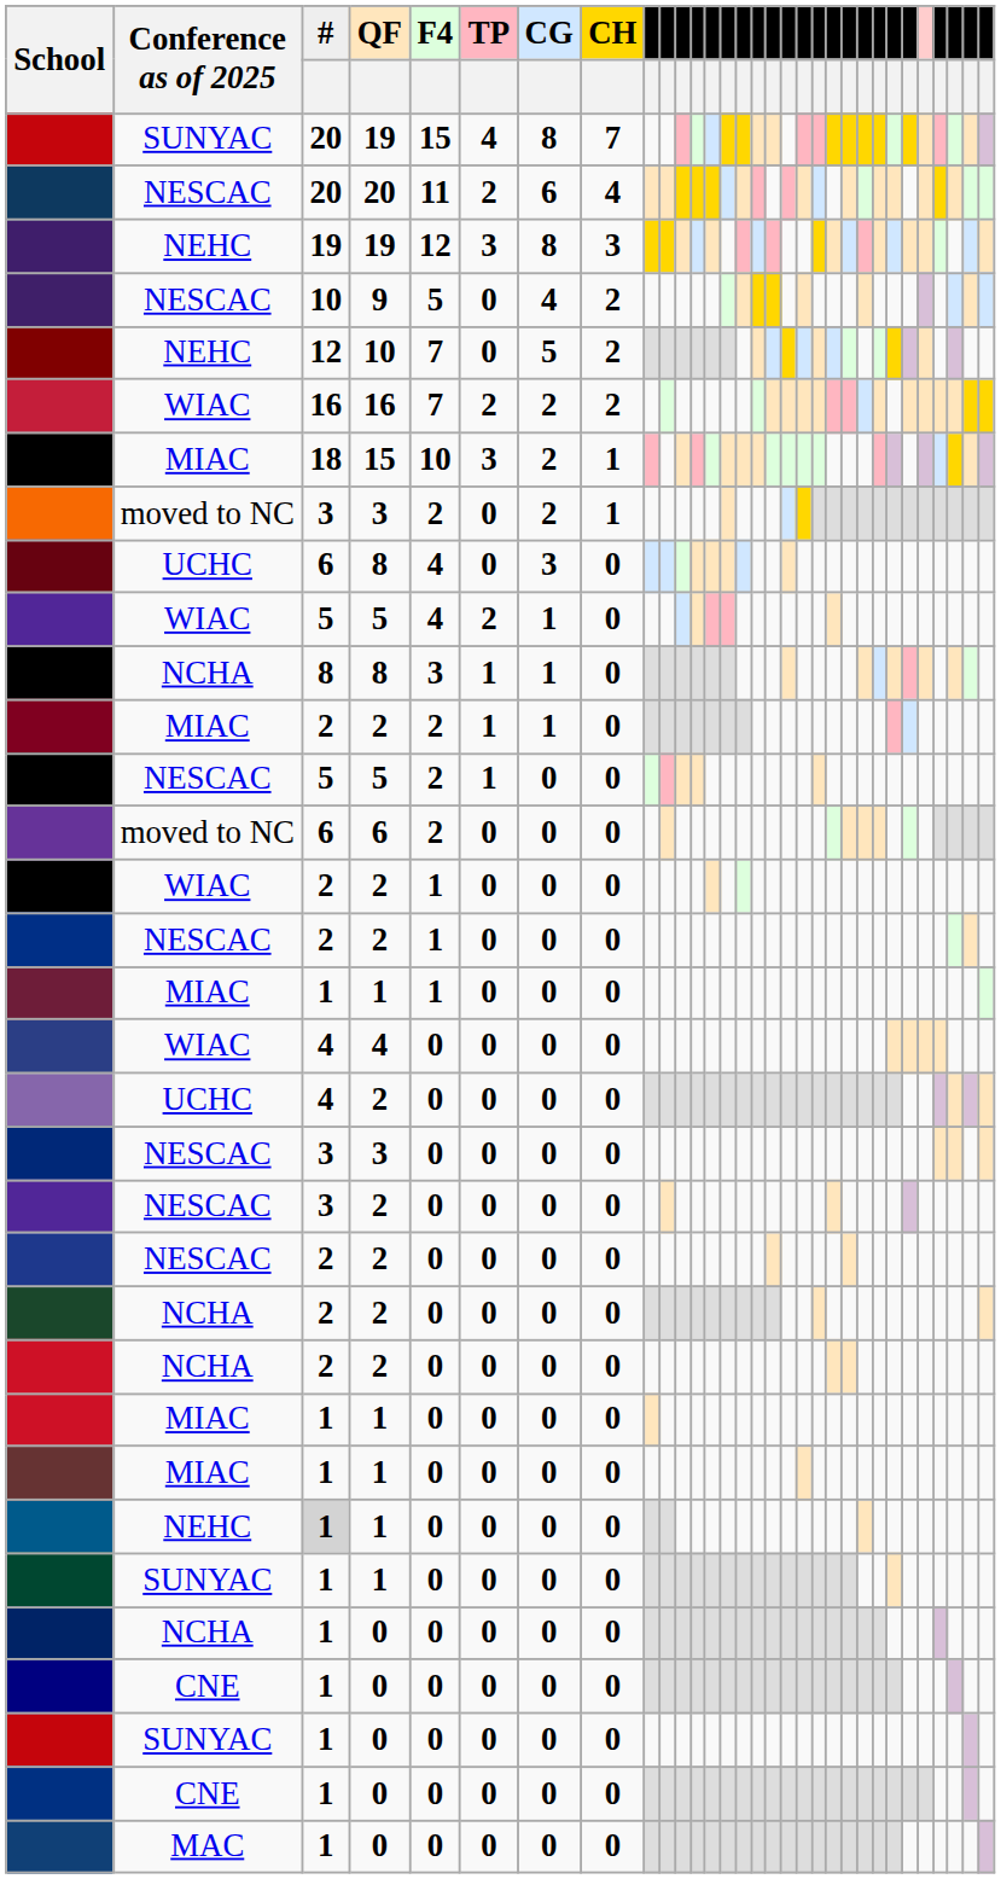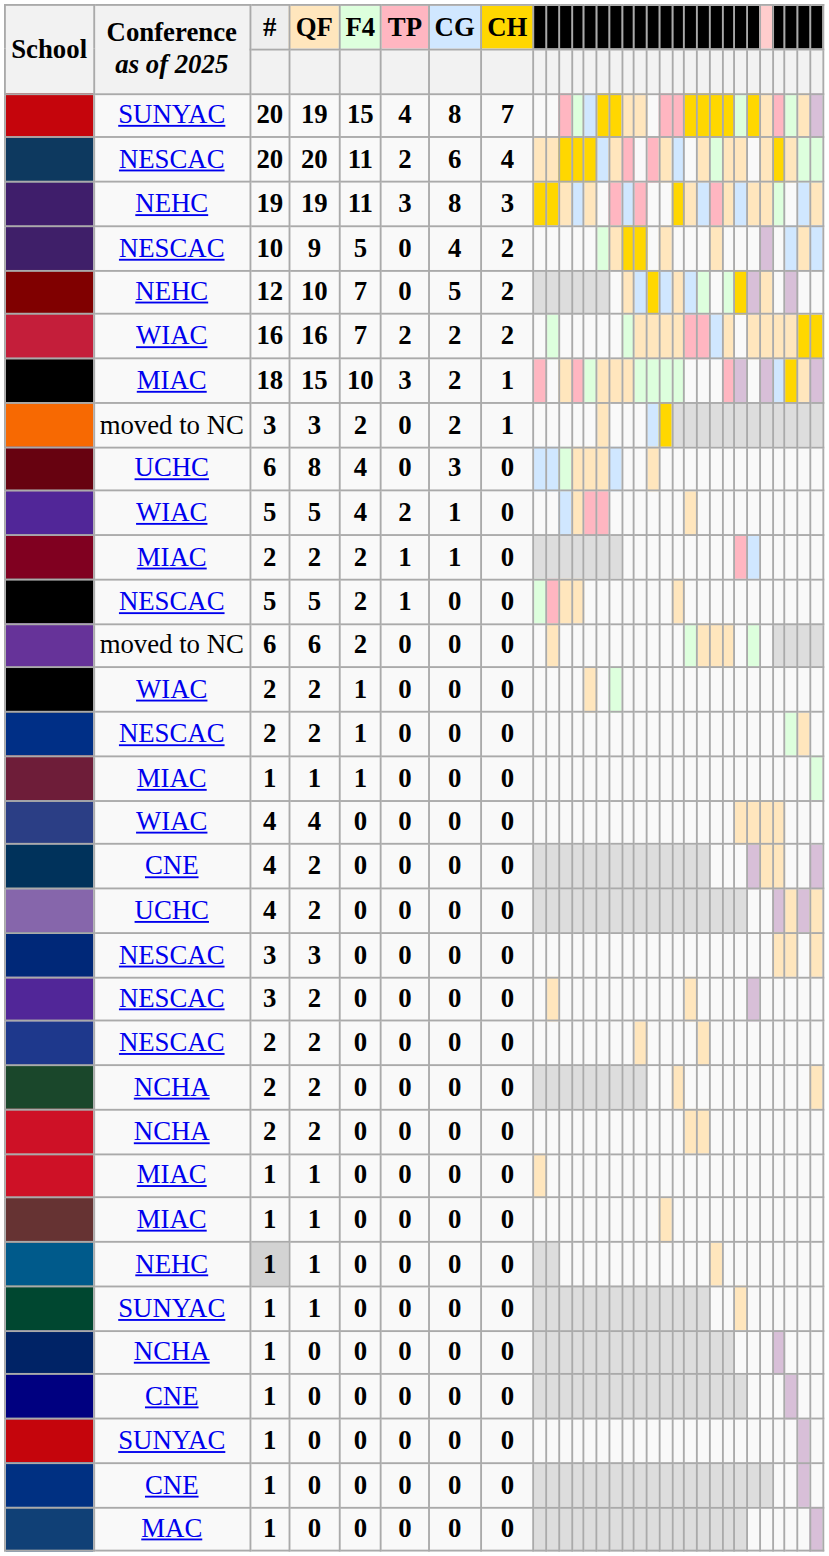NEHC / 19 | F4: 12 -> 11
- row: NCHA | 8 | 8 | 3 | 1 | 1 | 0
+ row: CNE | 4 | 2 | 0 | 0 | 0 | 0
